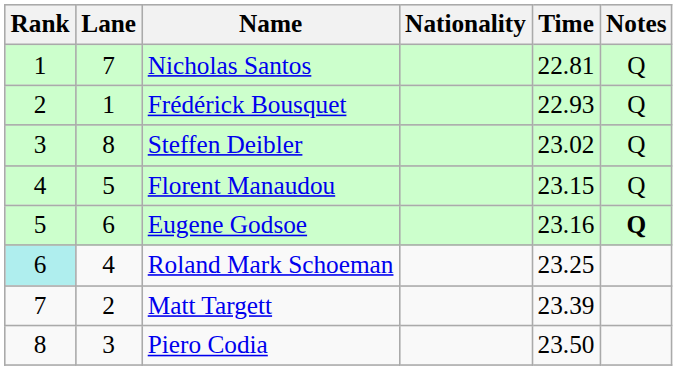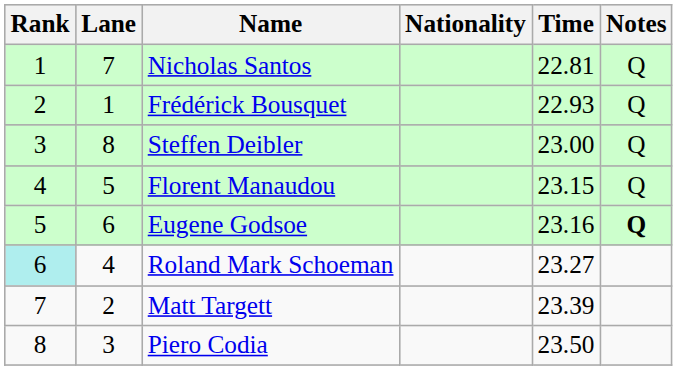Steffen Deibler | Time: 23.02 -> 23.00
Roland Mark Schoeman | Time: 23.25 -> 23.27
